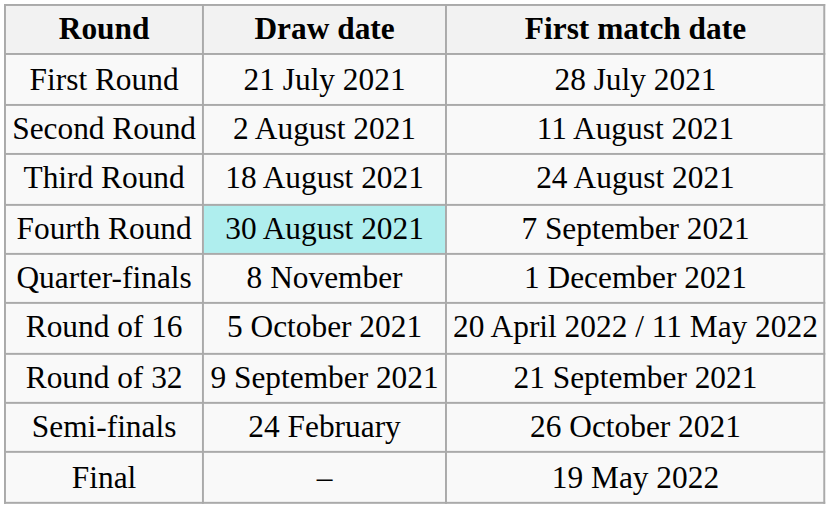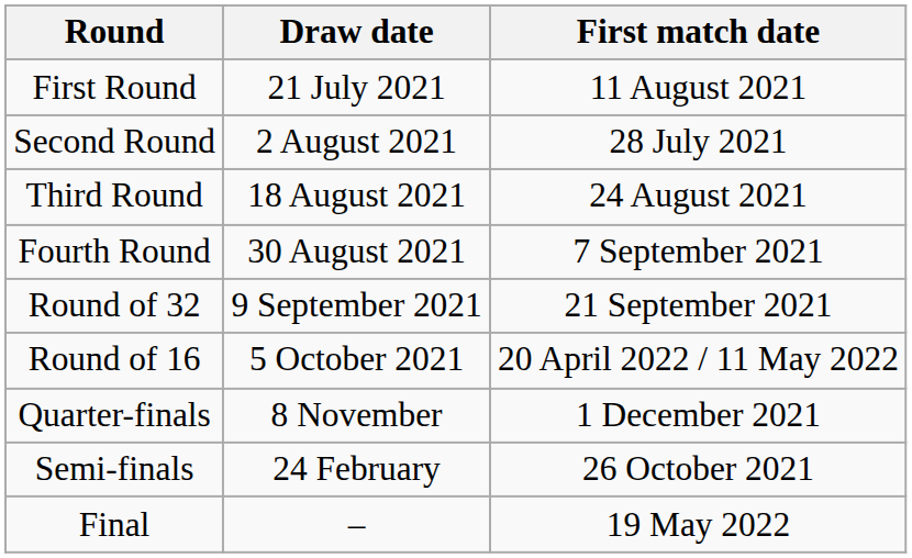First Round | First match date: 28 July 2021 -> 11 August 2021
Second Round | First match date: 11 August 2021 -> 28 July 2021
Fourth Round | Draw date: paleturquoise background -> no background
rows swapped: Round of 32 <-> Quarter-finals
